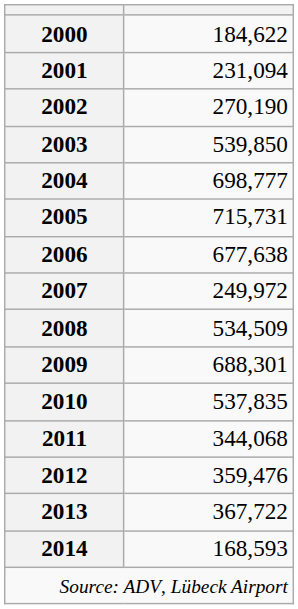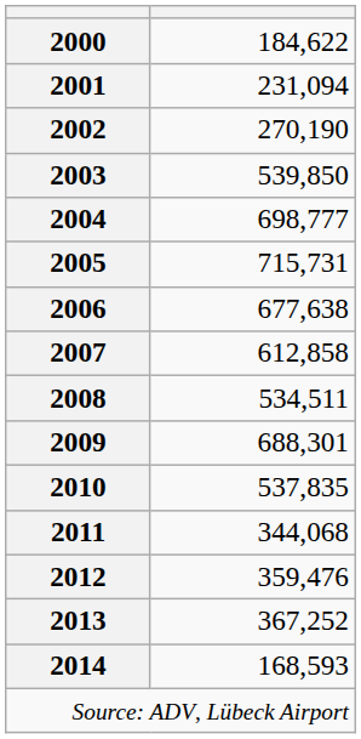2007 | column 2: 249,972 -> 612,858
2008 | column 2: 534,509 -> 534,511
2013 | column 2: 367,722 -> 367,252
